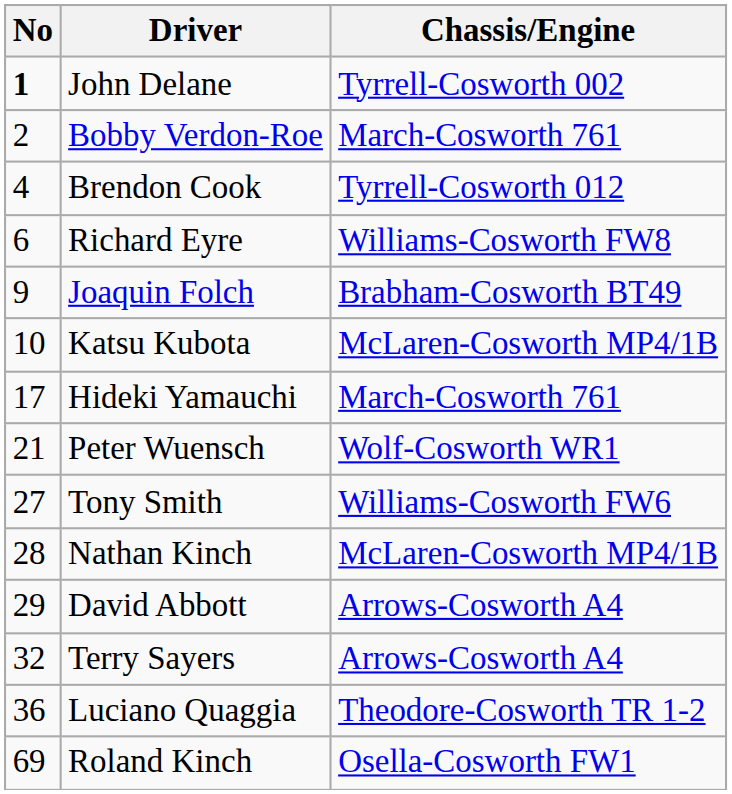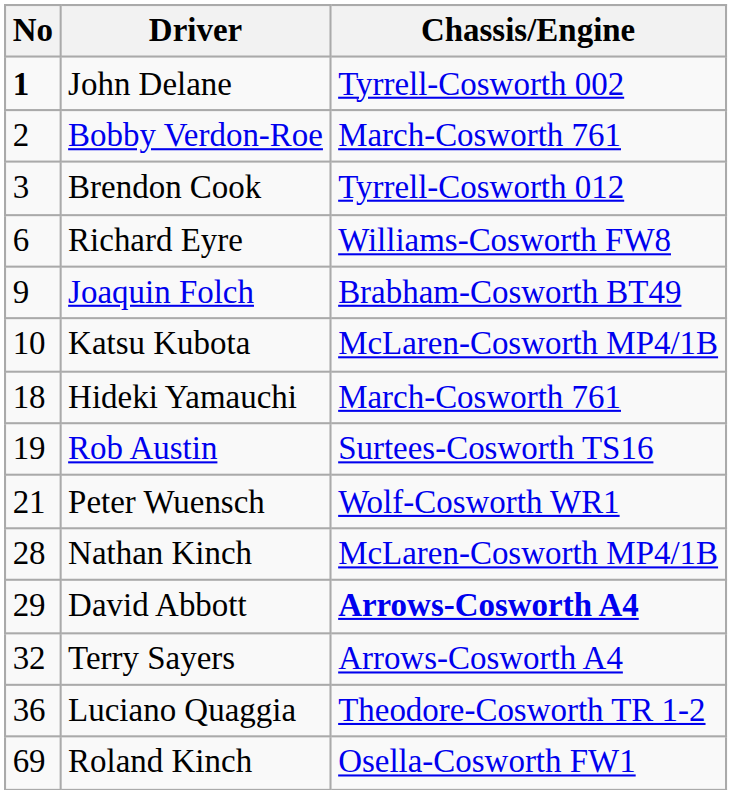Brendon Cook | No: 4 -> 3
Hideki Yamauchi | No: 17 -> 18
+ row: 19 | Rob Austin | Surtees-Cosworth TS16
- row: 27 | Tony Smith | Williams-Cosworth FW6
David Abbott | Chassis/Engine: normal -> bold
